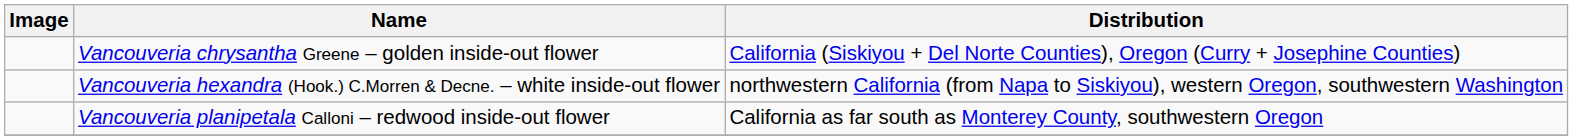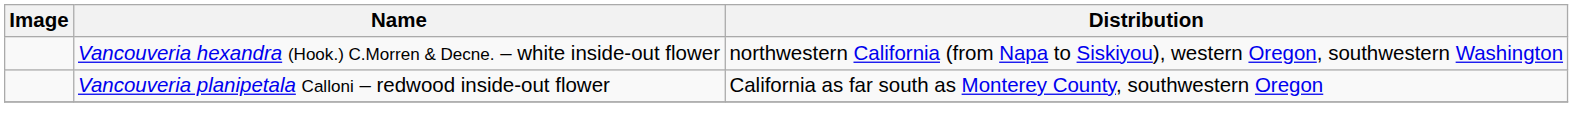- row: Vancouveria chrysantha Greene – golden inside-out flower | California (Siskiyou + Del Norte Counties), Oregon (Curry + Josephine Counties)
